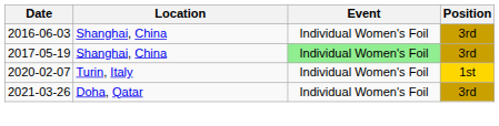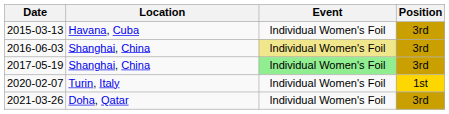+ row: 2015-03-13 | Havana, Cuba | Individual Women's Foil | 3rd
2016-06-03 | Event: no background -> khaki background
